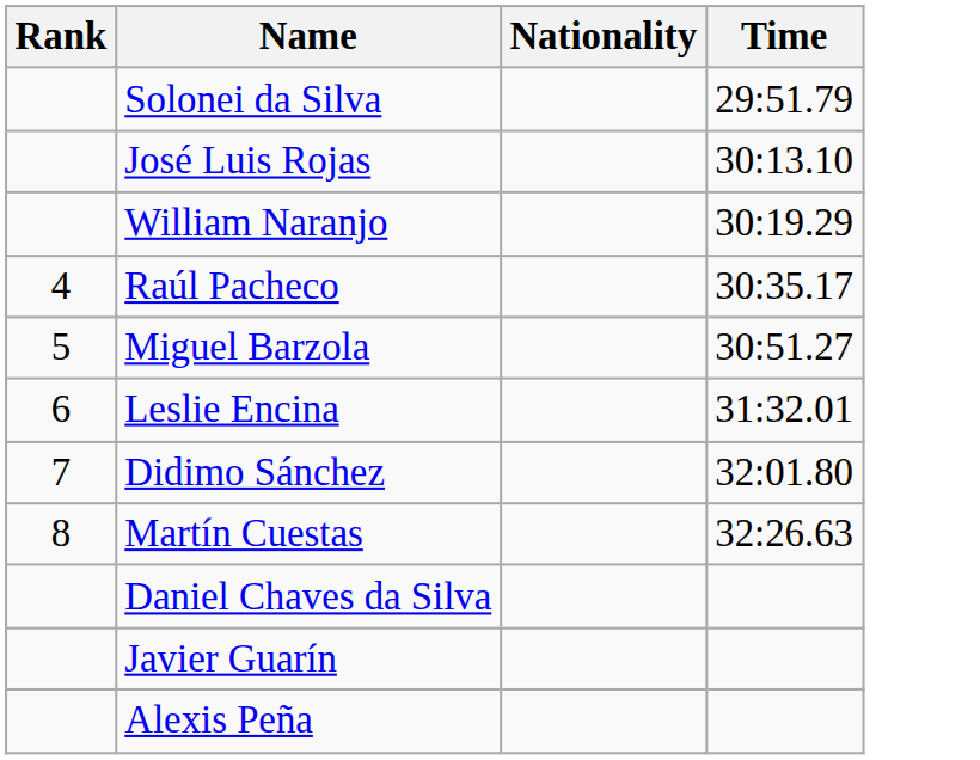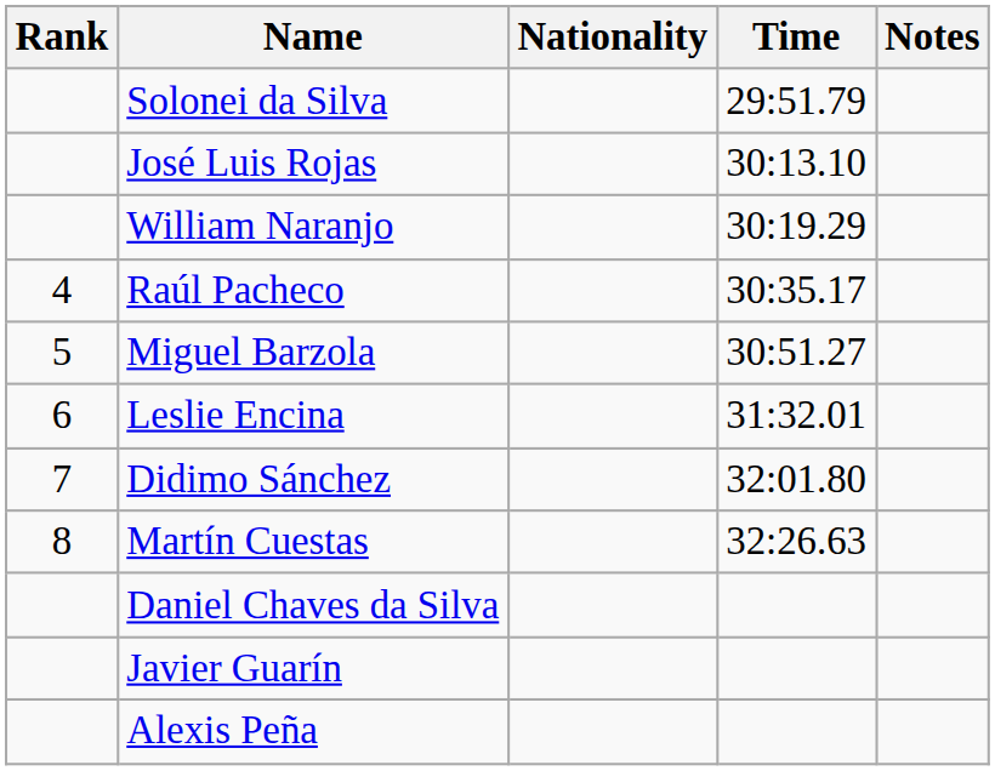+ column: Notes
